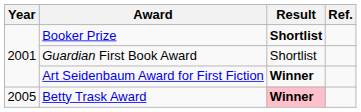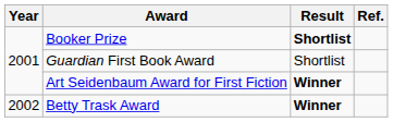Betty Trask Award | Year: 2005 -> 2002
Betty Trask Award | Result: pink background -> no background
